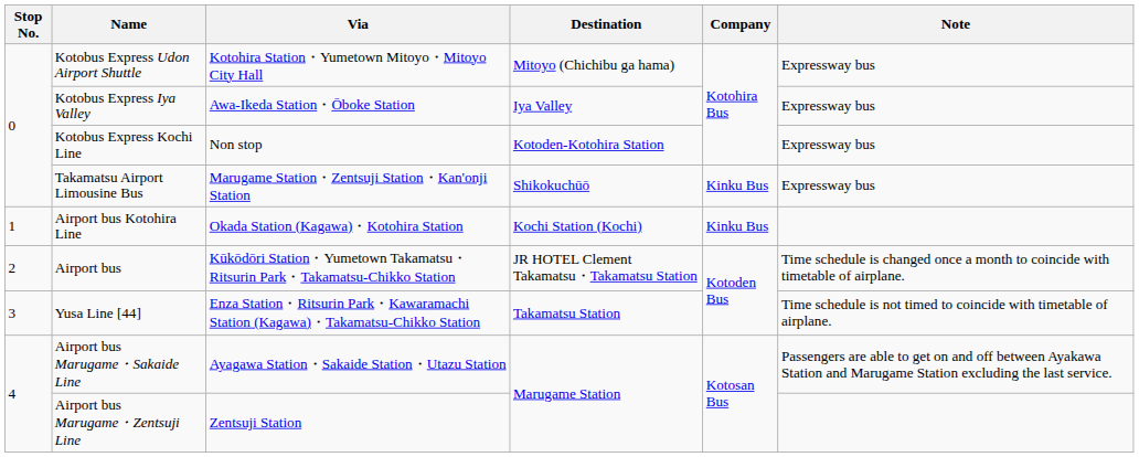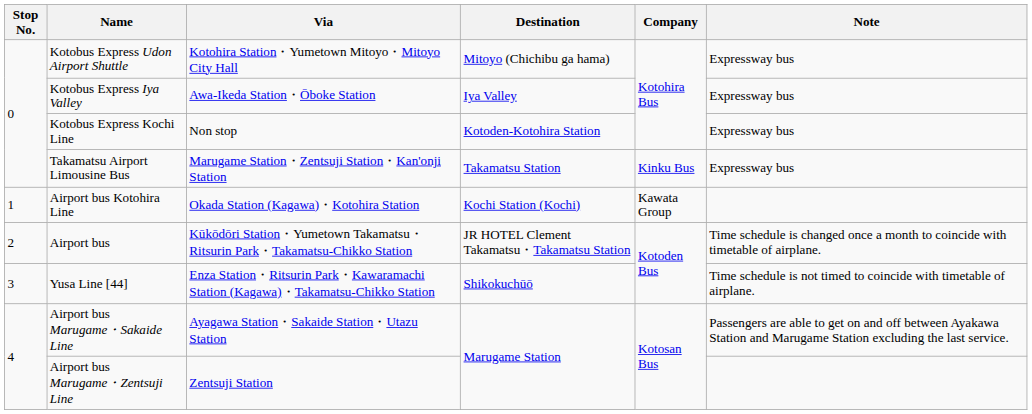Takamatsu Airport Limousine Bus | Destination: Shikokuchūō -> Takamatsu Station
Airport bus Kotohira Line | Company: Kinku Bus -> Kawata Group
Yusa Line [44] | Destination: Takamatsu Station -> Shikokuchūō
